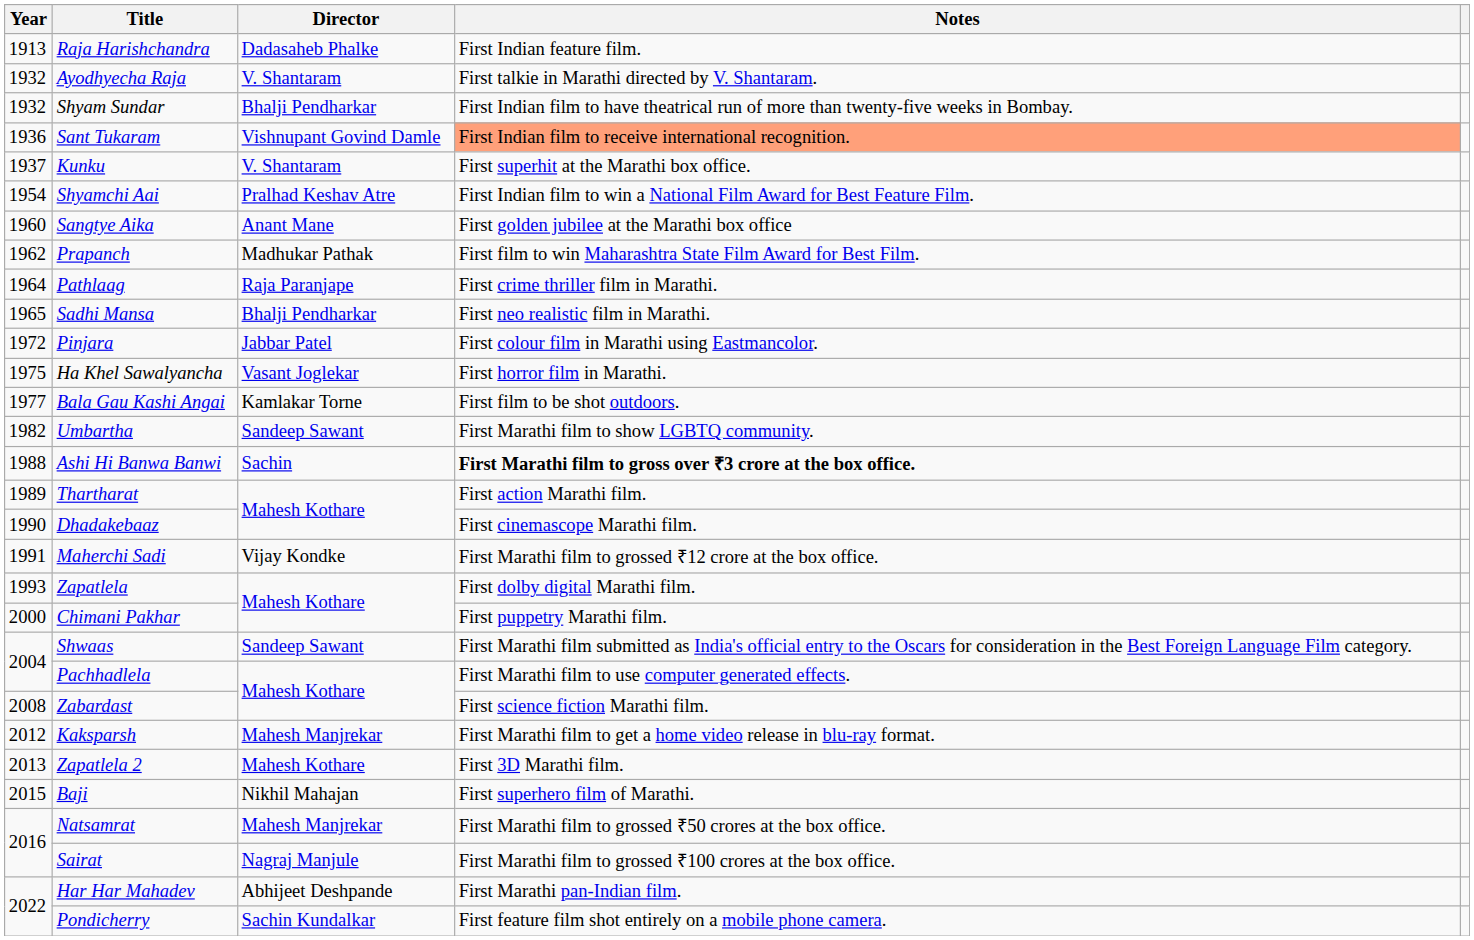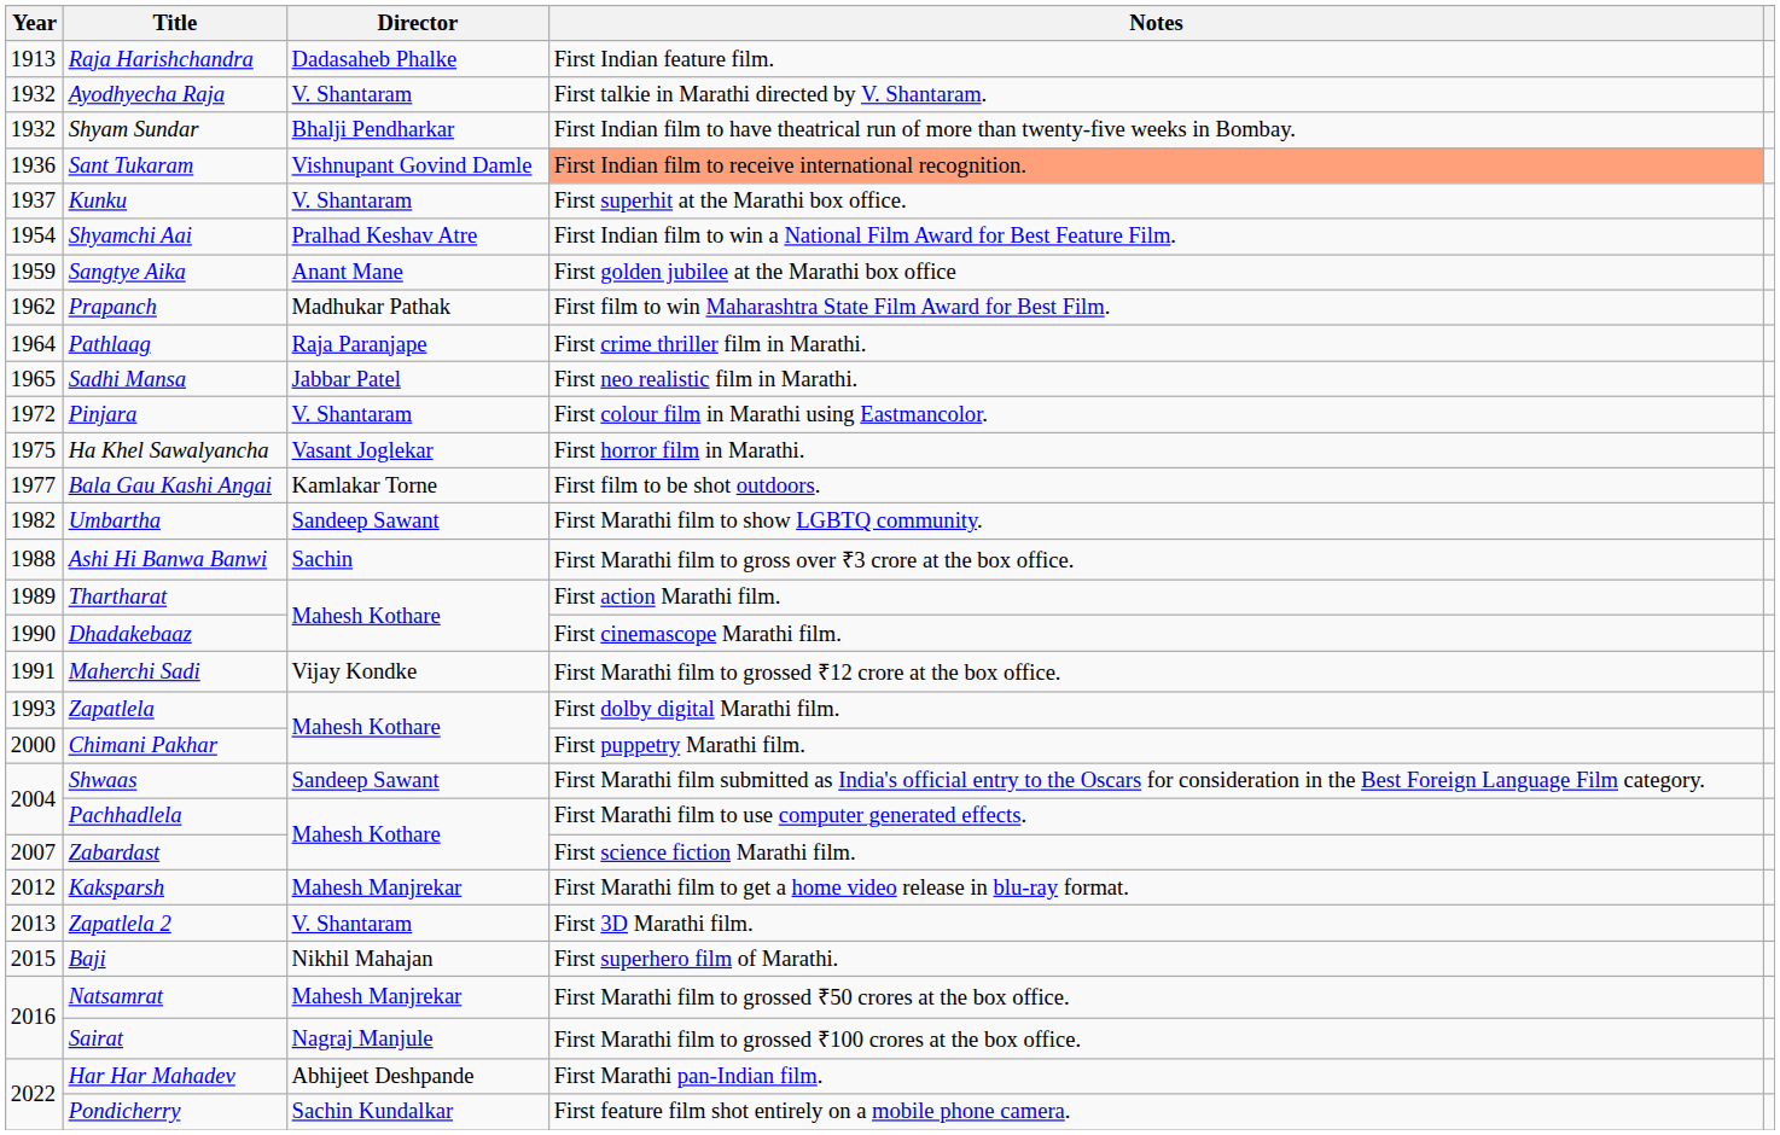Sangtye Aika | Year: 1960 -> 1959
Sadhi Mansa | Director: Bhalji Pendharkar -> Jabbar Patel
Pinjara | Director: Jabbar Patel -> V. Shantaram
Ashi Hi Banwa Banwi | Notes: bold -> normal
Zabardast | Year: 2008 -> 2007
Zapatlela 2 | Director: Mahesh Kothare -> V. Shantaram
